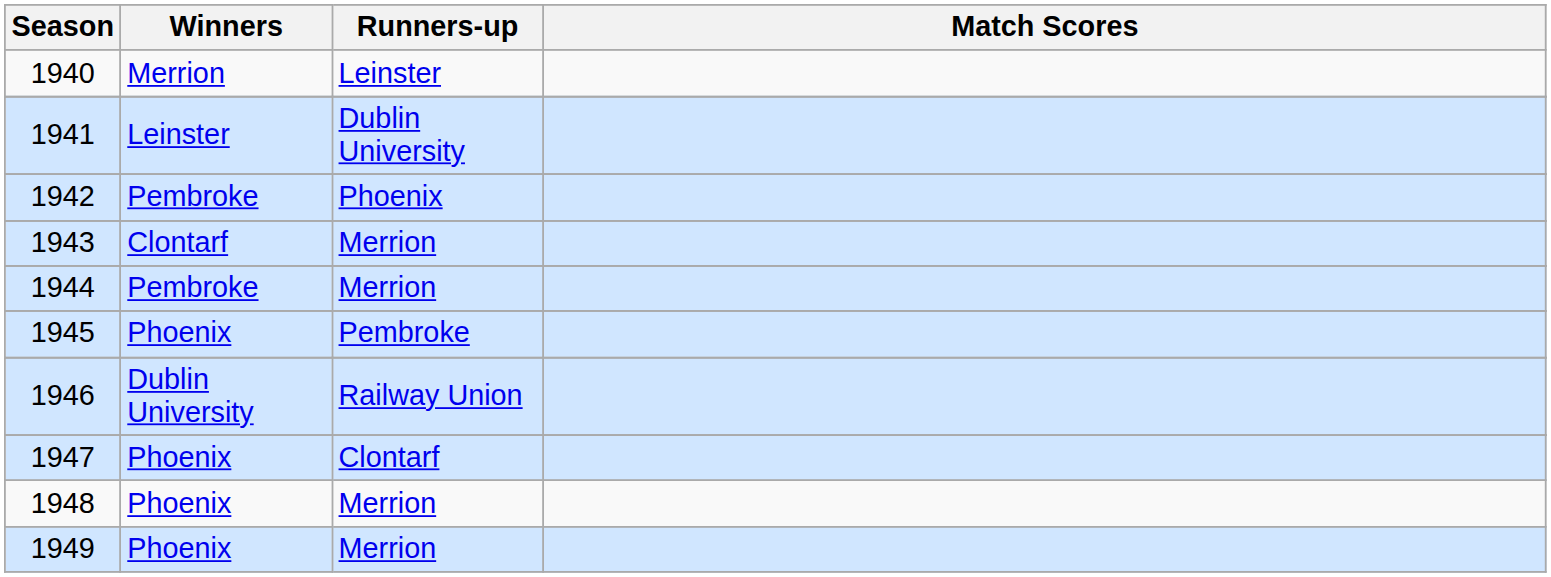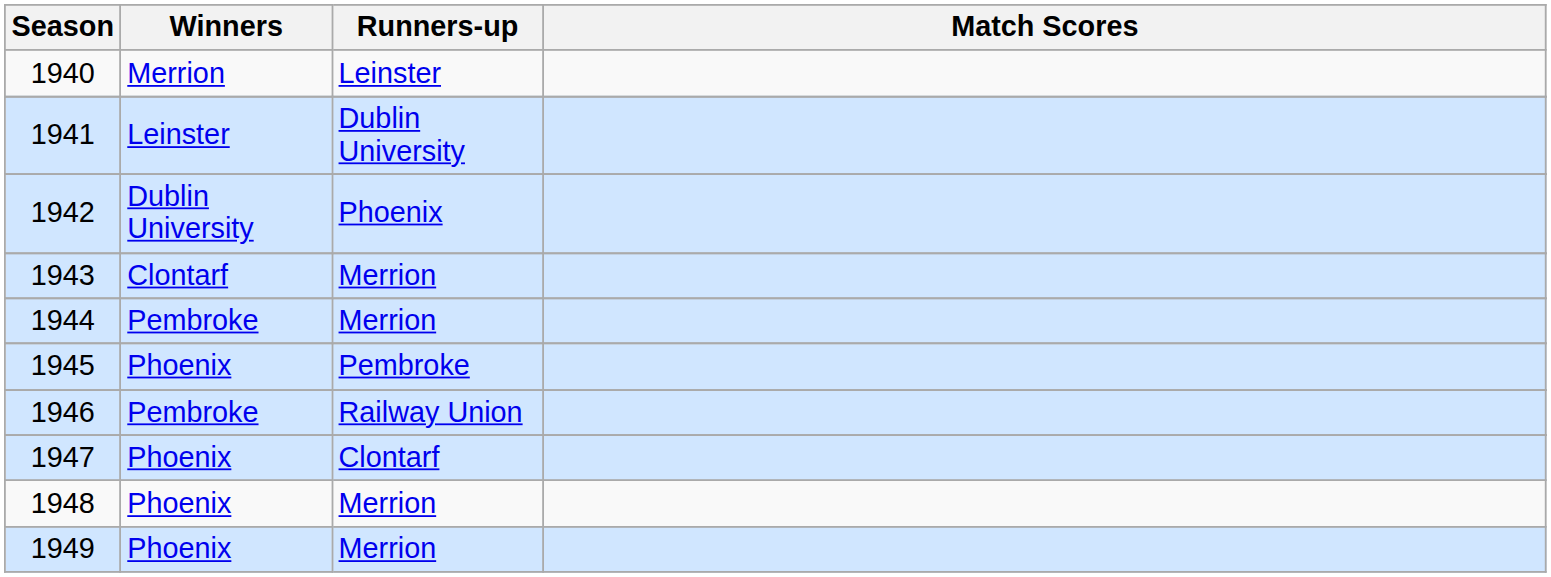1942 | Winners: Pembroke -> Dublin University
1946 | Winners: Dublin University -> Pembroke
